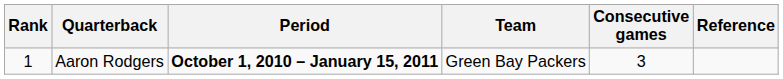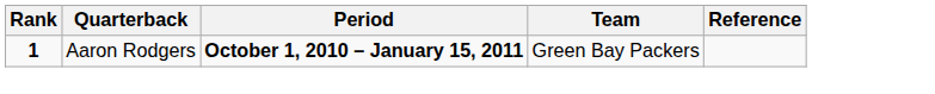- column: Consecutive games | 3
Aaron Rodgers | Rank: normal -> bold
